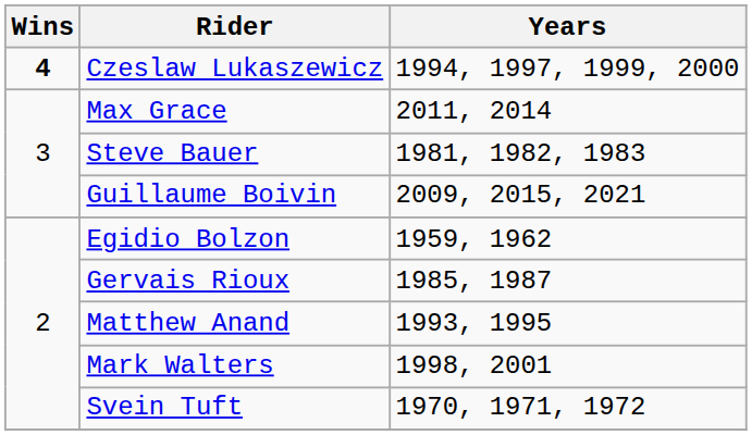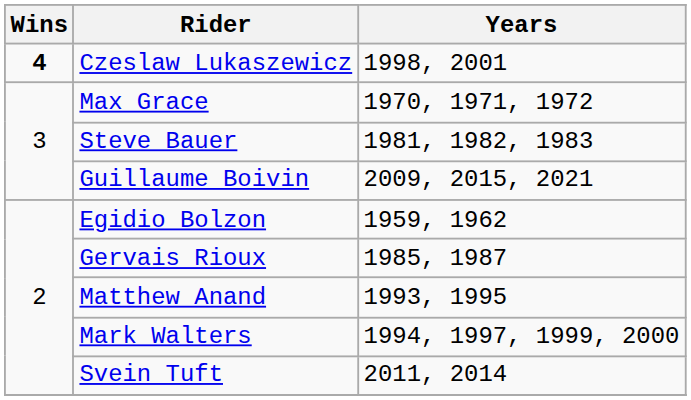Czeslaw Lukaszewicz | Years: 1994, 1997, 1999, 2000 -> 1998, 2001
Max Grace | Years: 2011, 2014 -> 1970, 1971, 1972
Mark Walters | Years: 1998, 2001 -> 1994, 1997, 1999, 2000
Svein Tuft | Years: 1970, 1971, 1972 -> 2011, 2014
